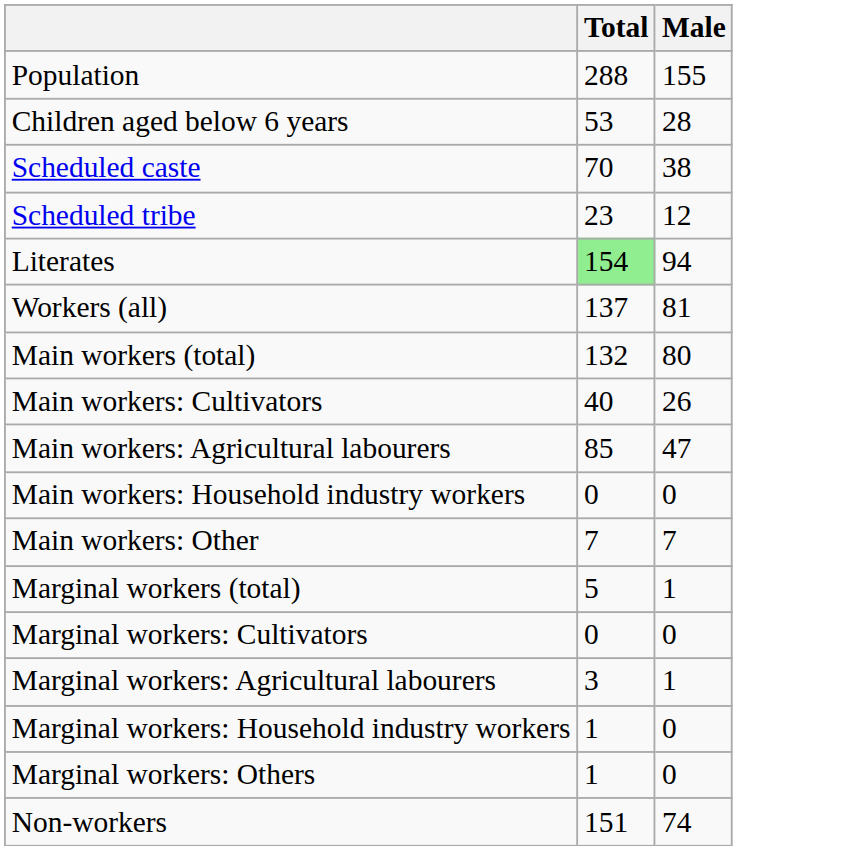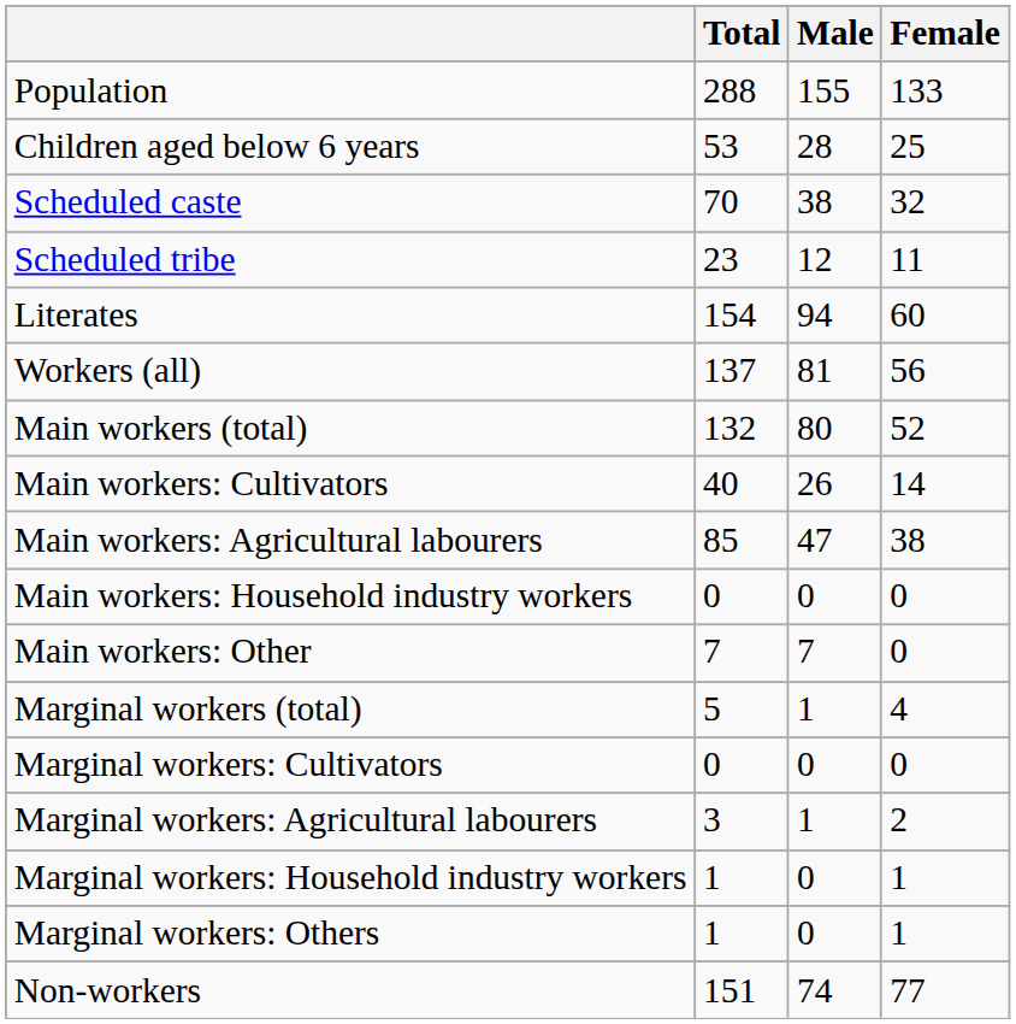+ column: Female | 133 | 25 | 32 | 11 | 60 | 56 | 52 | 14 | 38 | 0 | 0 | 4 | 0 | 2 | 1 | 1 | 77
Literates | Total: lightgreen background -> no background
